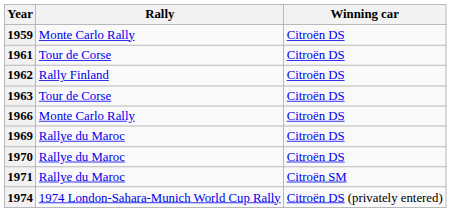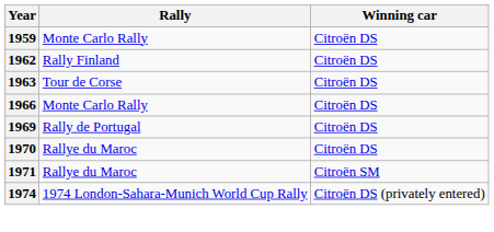- row: 1961 | Tour de Corse | Citroën DS
+ row: 1969 | Rally de Portugal | Citroën DS
- row: 1969 | Rallye du Maroc | Citroën DS
